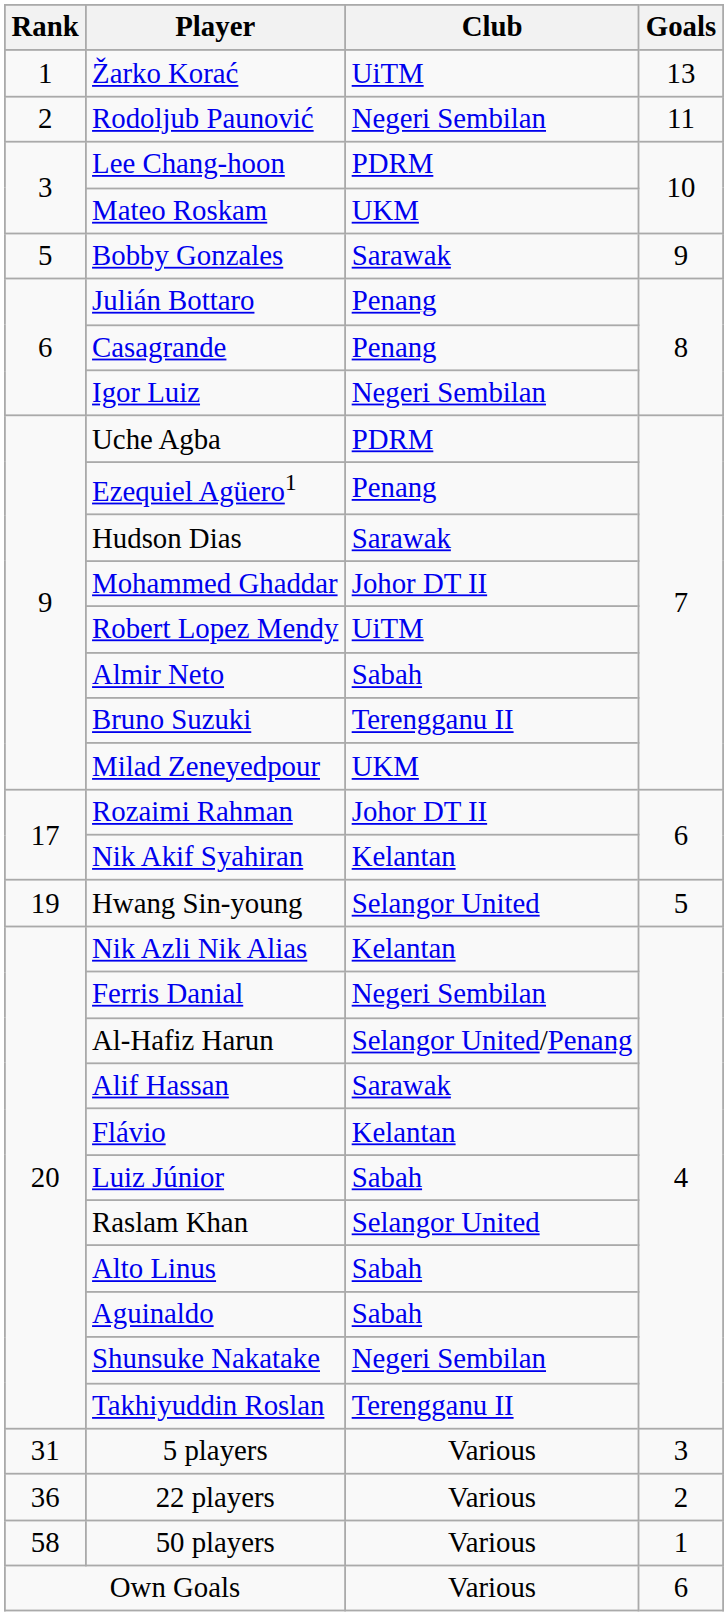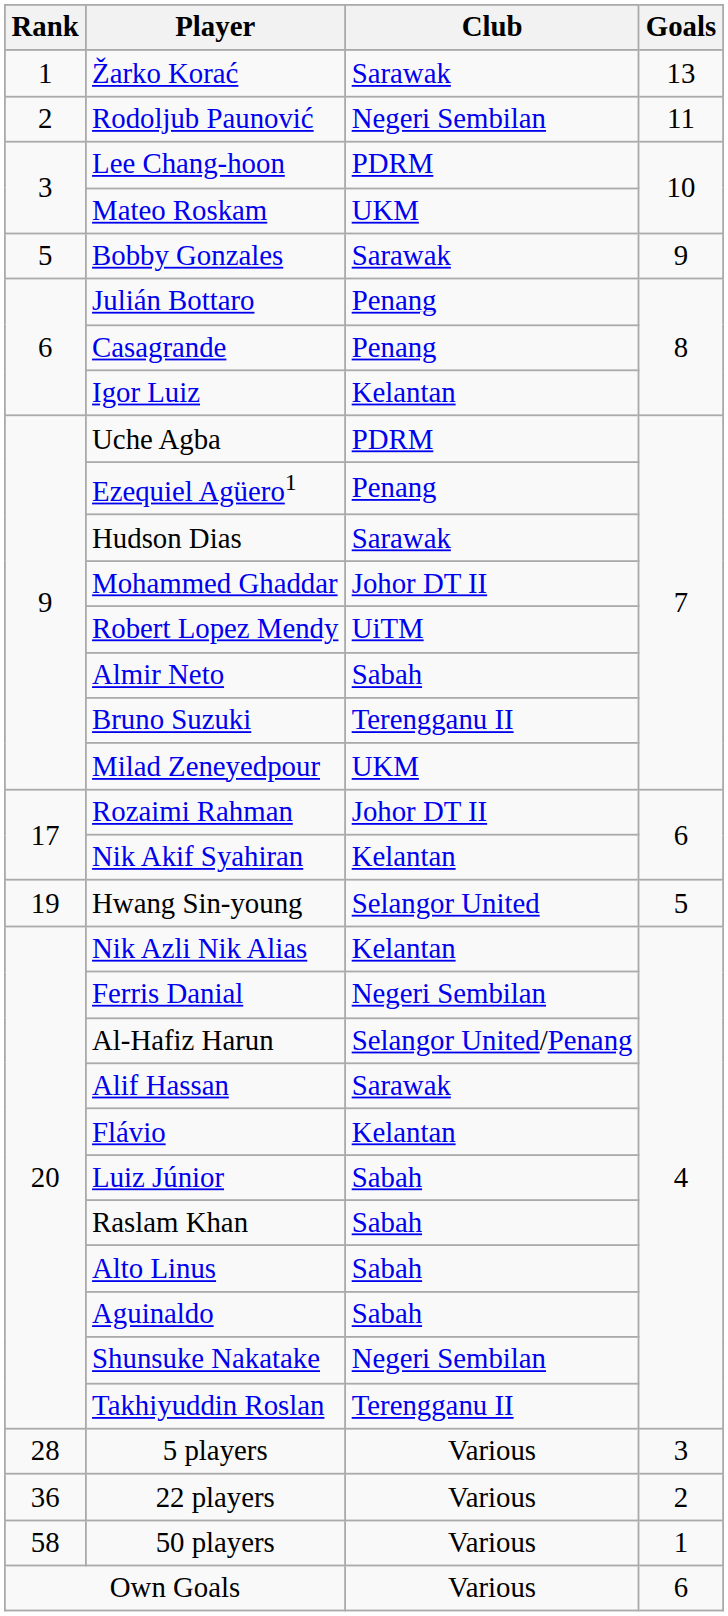Žarko Korać | Club: UiTM -> Sarawak
Igor Luiz | Club: Negeri Sembilan -> Kelantan
Raslam Khan | Club: Selangor United -> Sabah
5 players | Rank: 31 -> 28
